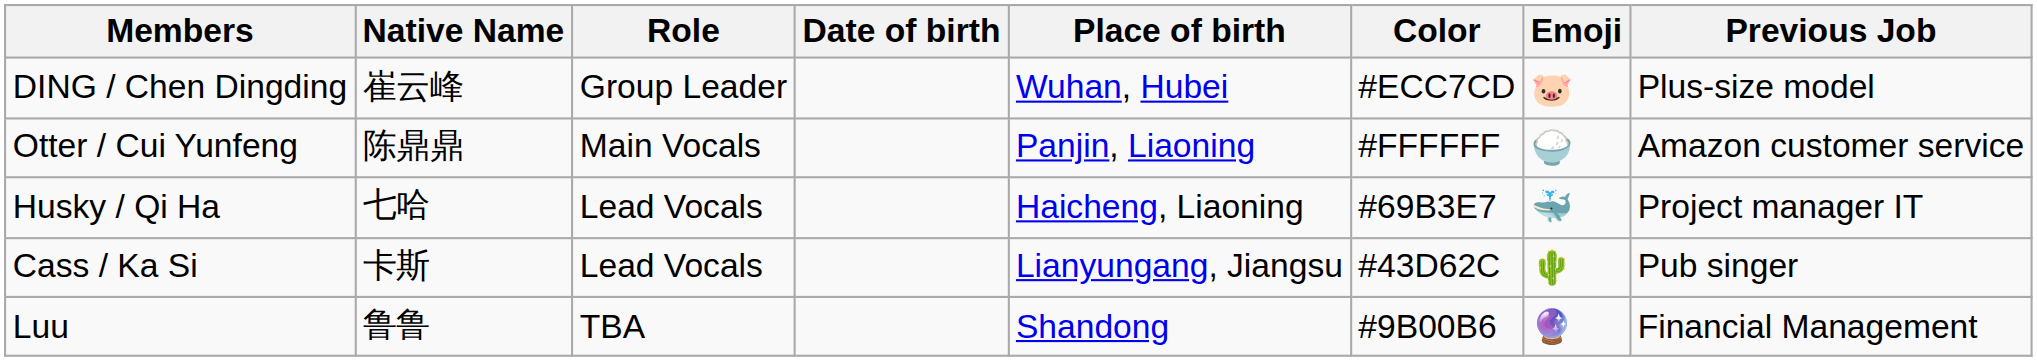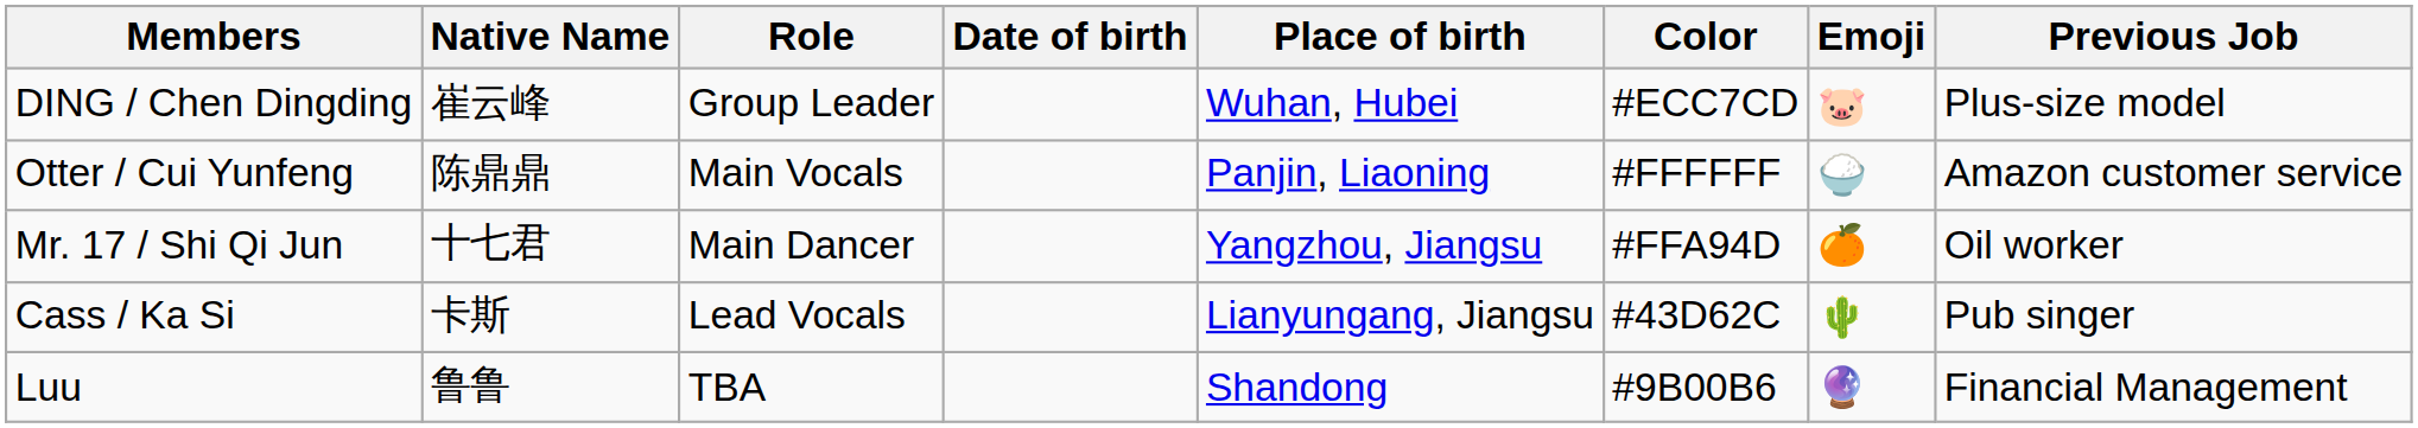- row: Husky / Qi Ha | 七哈 | Lead Vocals | Haicheng, Liaoning | #69B3E7 | 🐳 | Project manager IT
+ row: Mr. 17 / Shi Qi Jun | 十七君 | Main Dancer | Yangzhou, Jiangsu | #FFA94D | 🍊 | Oil worker
